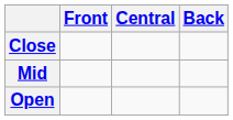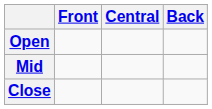rows swapped: Close <-> Open
